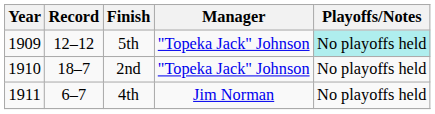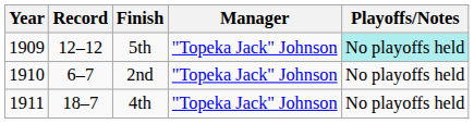2nd | Record: 18–7 -> 6–7
4th | Record: 6–7 -> 18–7
4th | Manager: Jim Norman -> "Topeka Jack" Johnson
